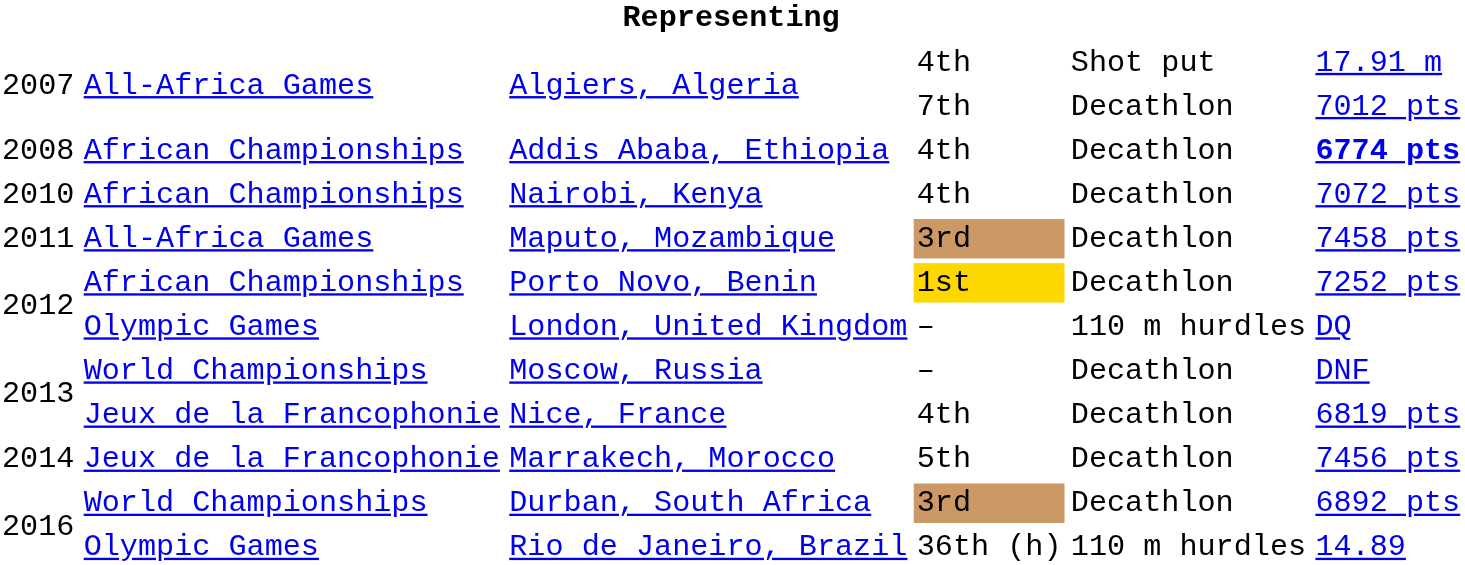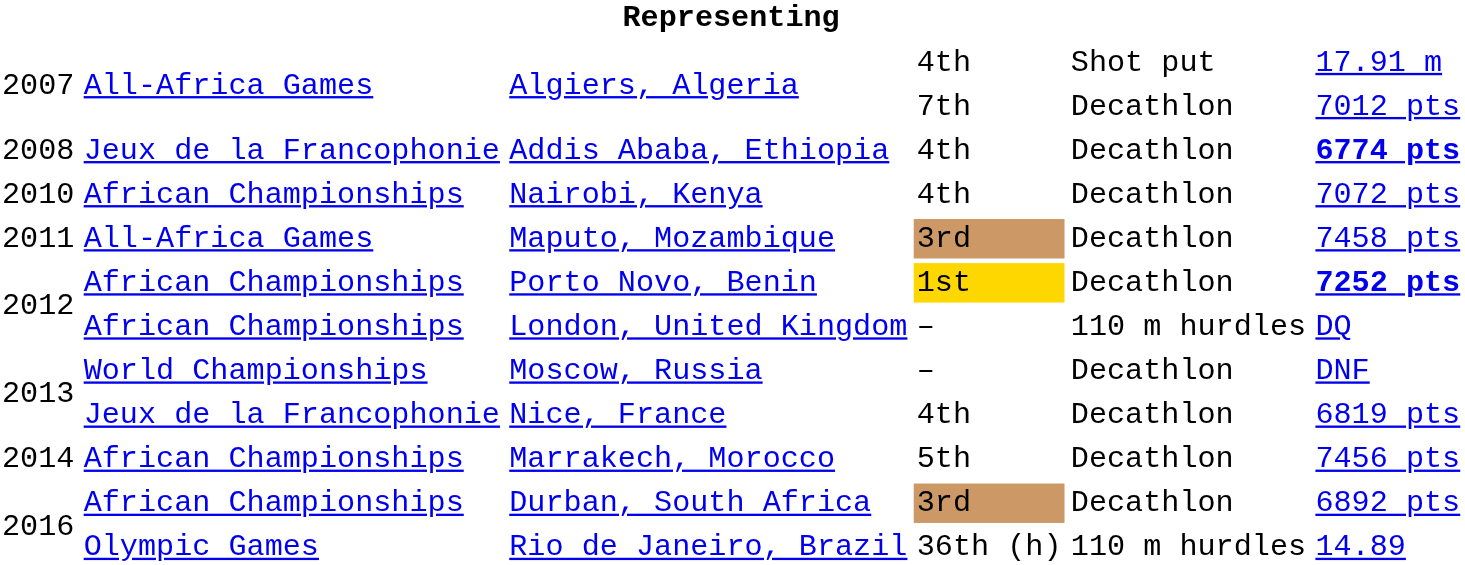Addis Ababa, Ethiopia | column 2: African Championships -> Jeux de la Francophonie
Porto Novo, Benin | column 6: normal -> bold
London, United Kingdom | column 2: Olympic Games -> African Championships
Marrakech, Morocco | column 2: Jeux de la Francophonie -> African Championships
Durban, South Africa | column 2: World Championships -> African Championships
